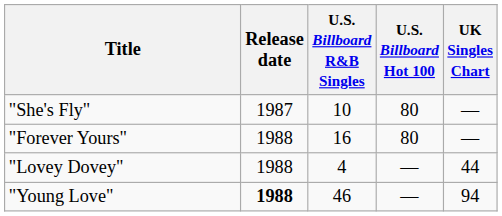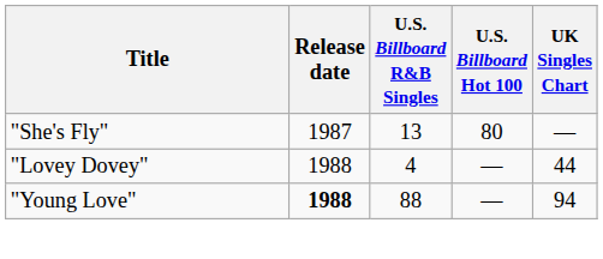"She's Fly" | U.S. Billboard R&B Singles: 10 -> 13
- row: "Forever Yours" | 1988 | 16 | 80 | —
"Young Love" | U.S. Billboard R&B Singles: 46 -> 88
